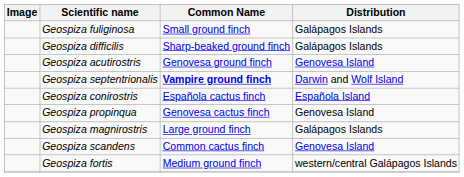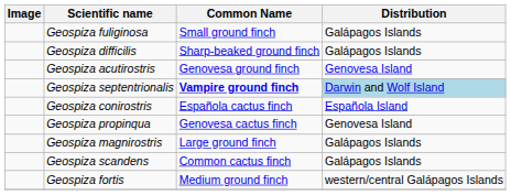Geospiza septentrionalis | Distribution: no background -> lightblue background
Geospiza scandens | Distribution: Genovesa Island -> Galápagos Islands
